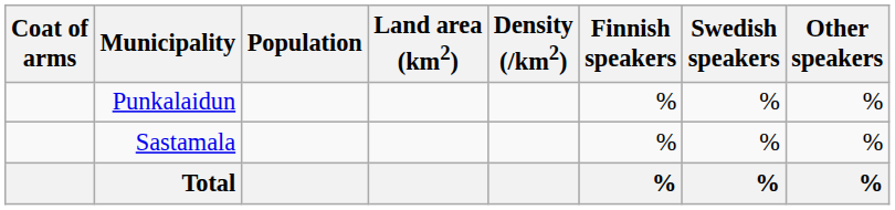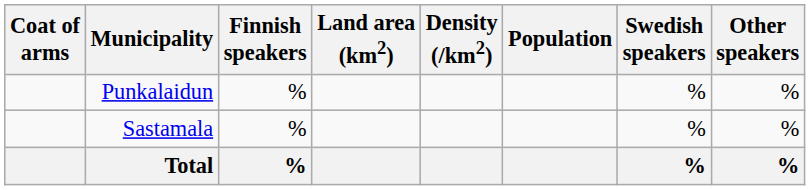columns swapped: Population <-> Finnish speakers
